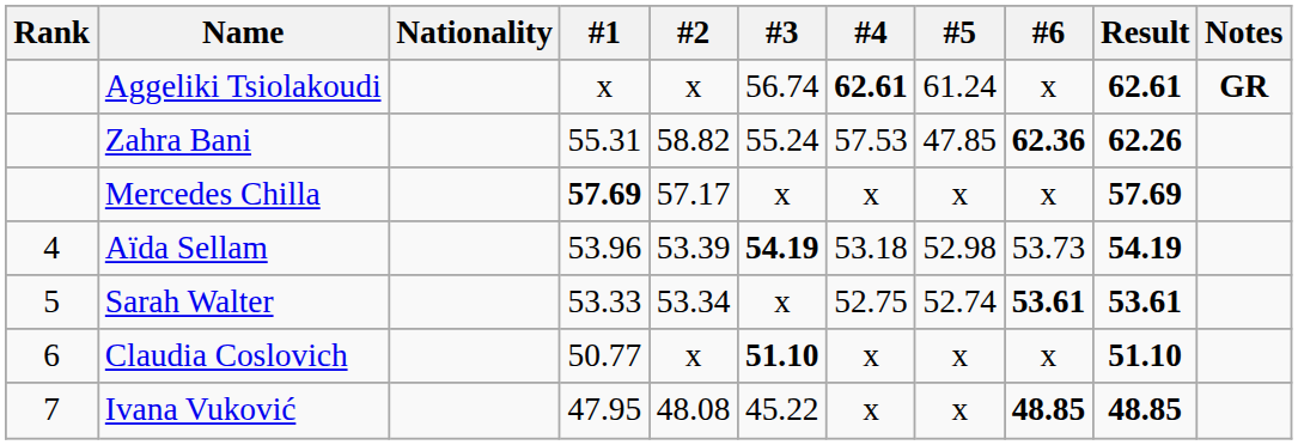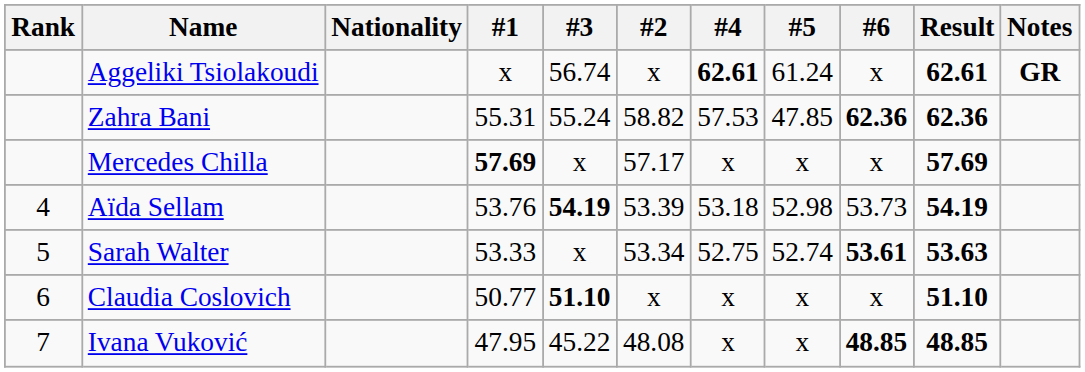columns swapped: #2 <-> #3
Zahra Bani | Result: 62.26 -> 62.36
Aïda Sellam | #1: 53.96 -> 53.76
Sarah Walter | Result: 53.61 -> 53.63
